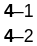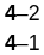rows swapped: 4–1 <-> 4–2
